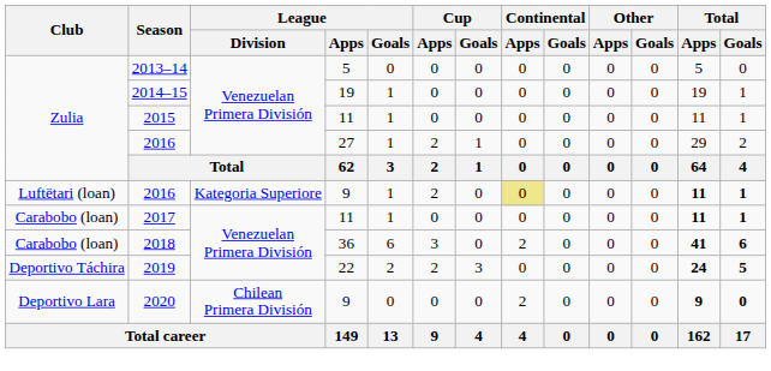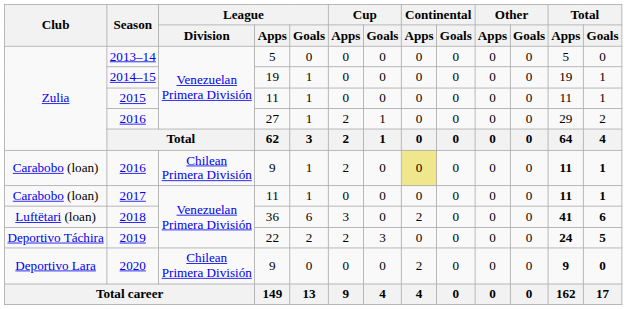2016 / 9 | Club: Luftëtari (loan) -> Carabobo (loan)
2016 / 9 | League / Division: Kategoria Superiore -> Chilean Primera División
2018 | Club: Carabobo (loan) -> Luftëtari (loan)
